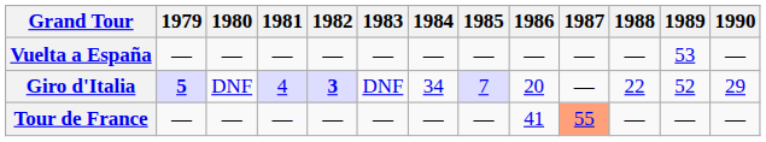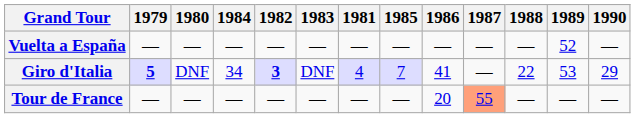columns swapped: 1981 <-> 1984
Vuelta a España | 1989: 53 -> 52
Giro d'Italia | 1986: 20 -> 41
Giro d'Italia | 1989: 52 -> 53
Tour de France | 1986: 41 -> 20
